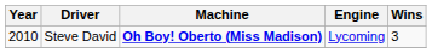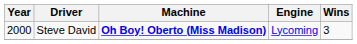Steve David | Year: 2010 -> 2000
